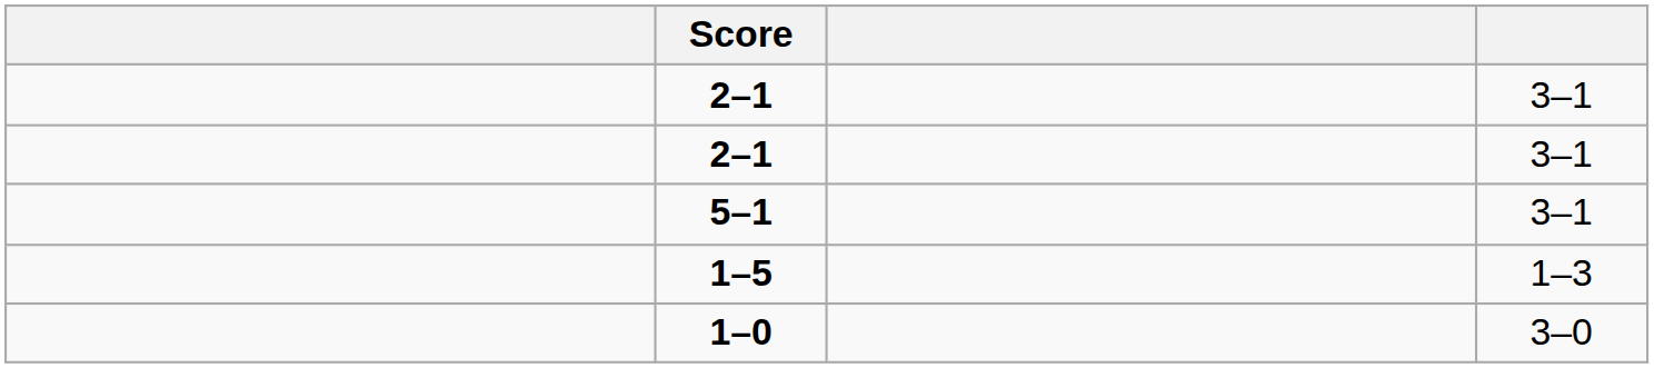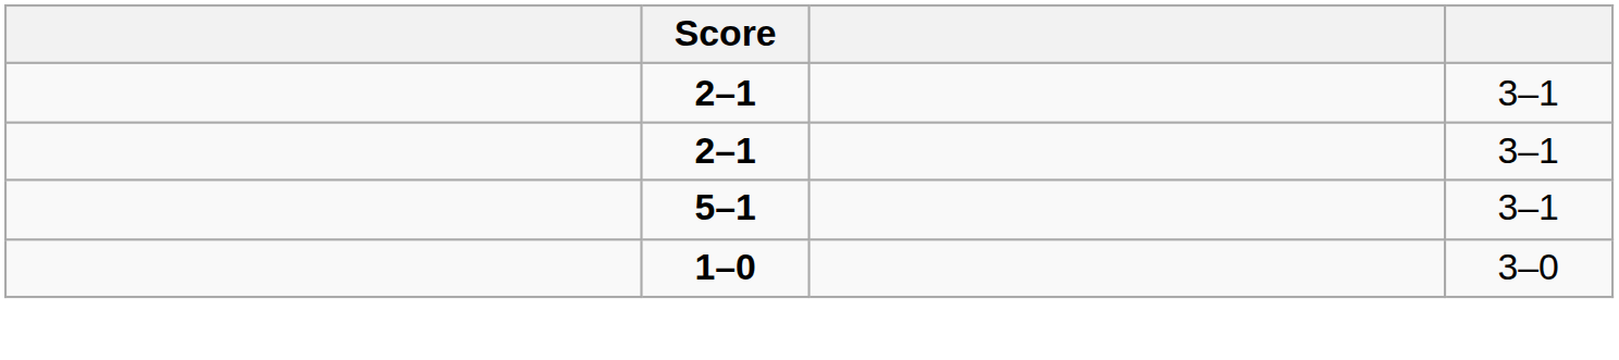- row: 1–5 | 1–3
